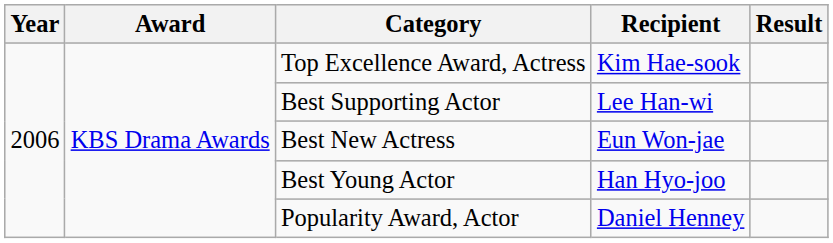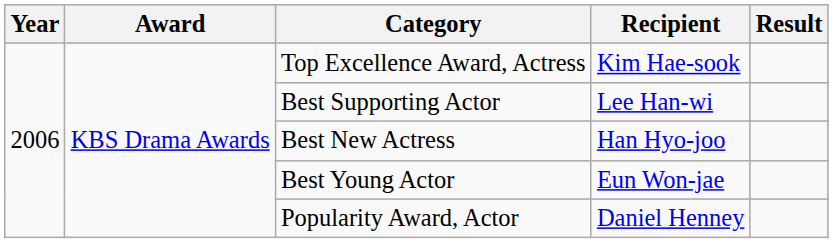Best New Actress | Recipient: Eun Won-jae -> Han Hyo-joo
Best Young Actor | Recipient: Han Hyo-joo -> Eun Won-jae
